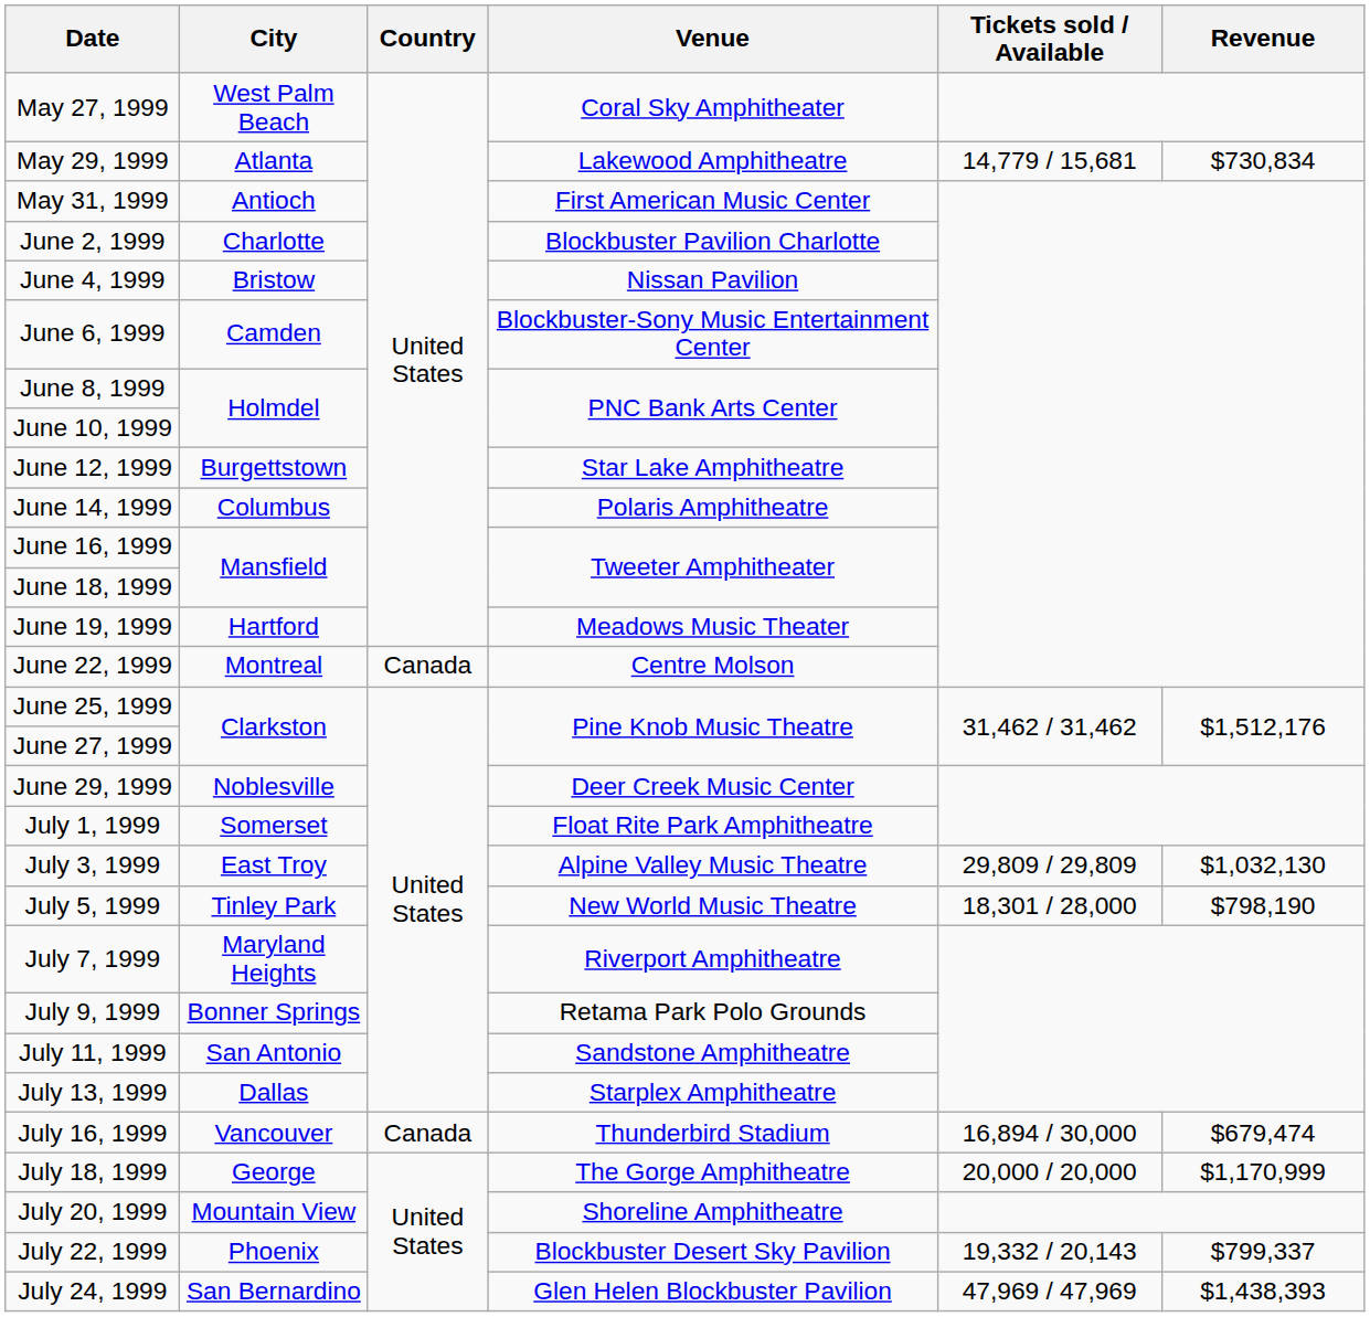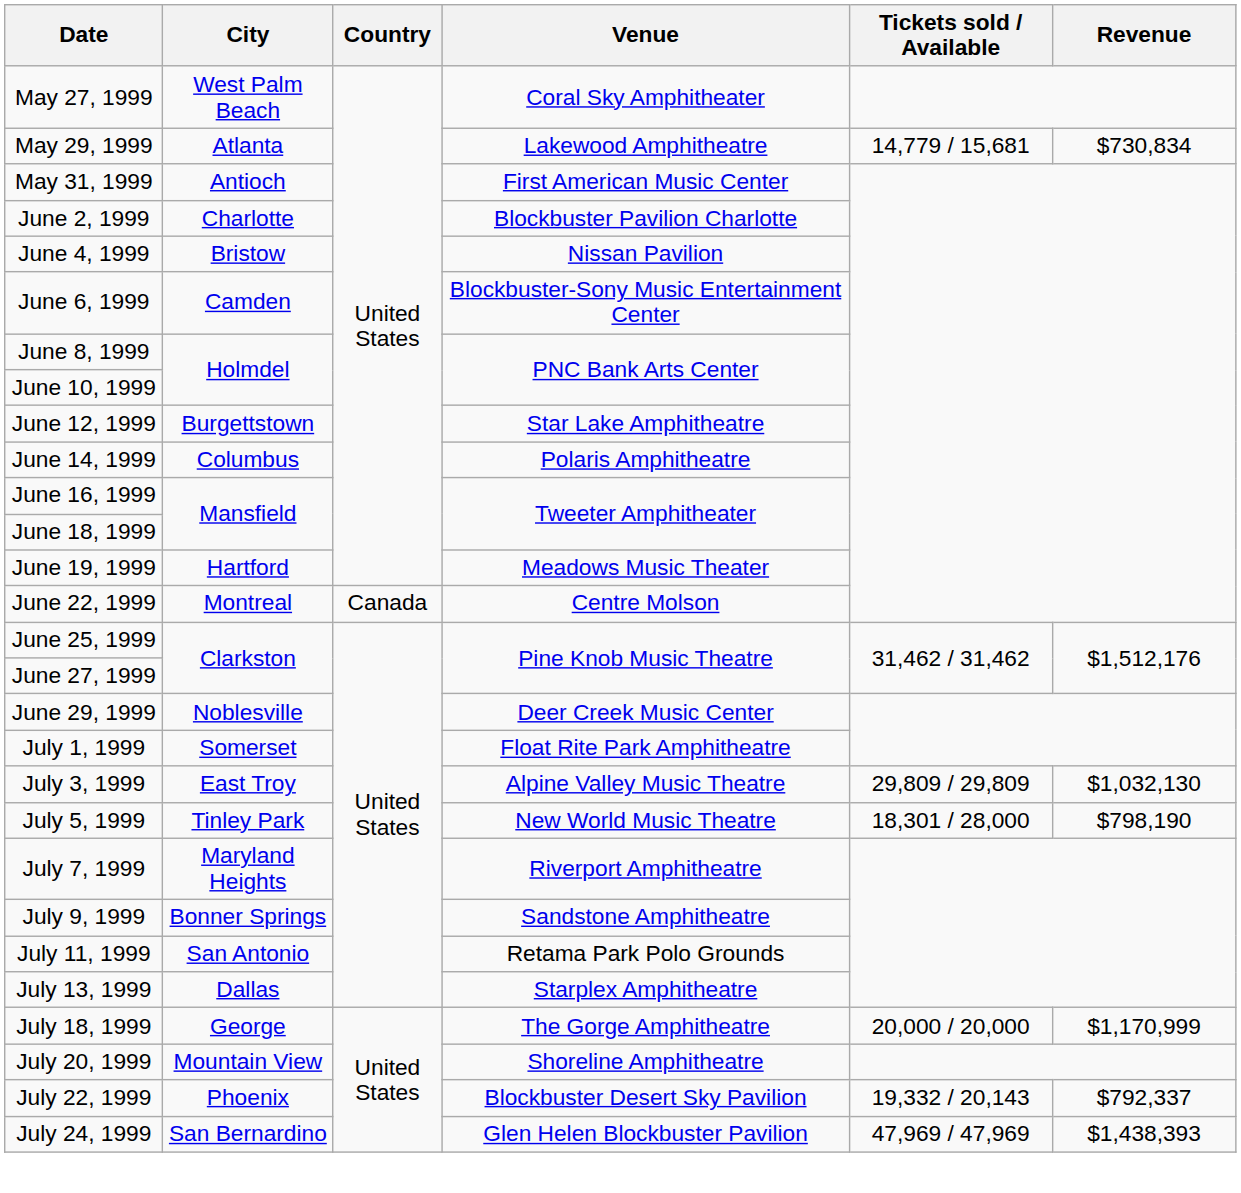July 9, 1999 | Venue: Retama Park Polo Grounds -> Sandstone Amphitheatre
July 11, 1999 | Venue: Sandstone Amphitheatre -> Retama Park Polo Grounds
- row: July 16, 1999 | Vancouver | Canada | Thunderbird Stadium | 16,894 / 30,000 | $679,474
July 22, 1999 | Revenue: $799,337 -> $792,337
